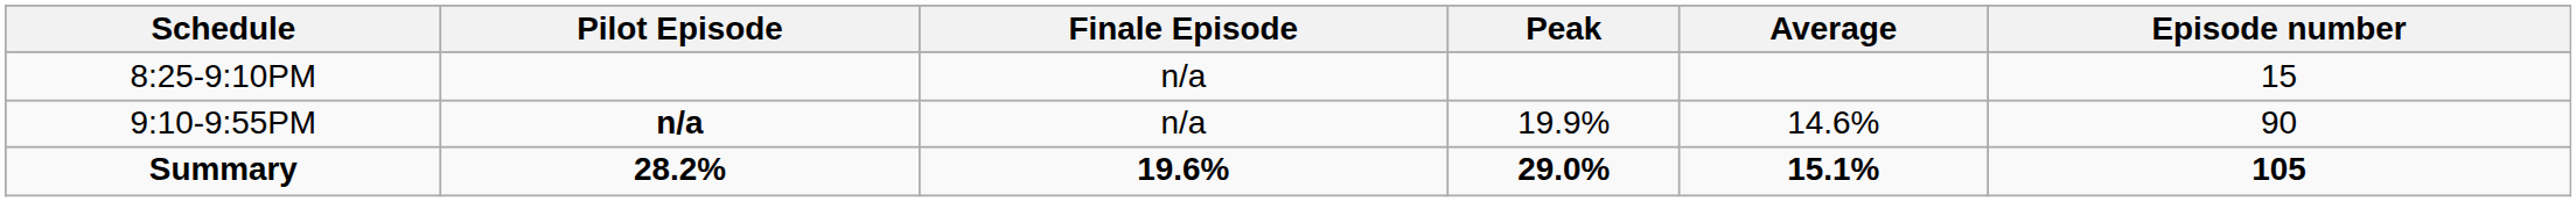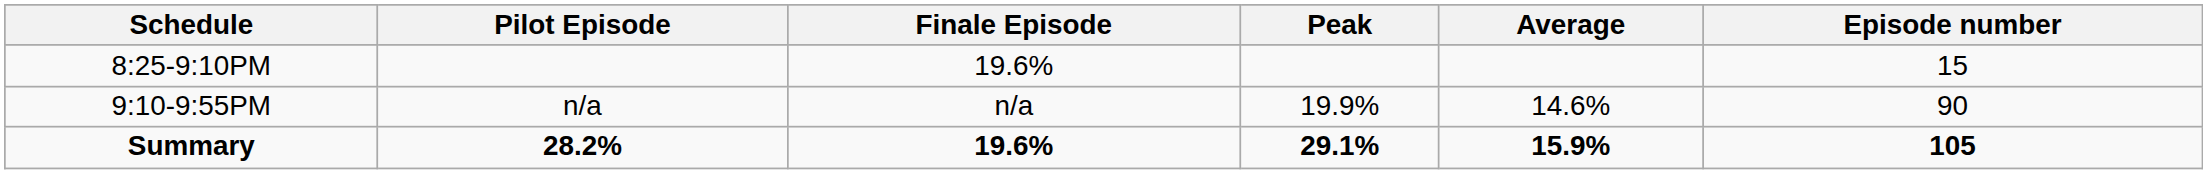8:25-9:10PM | Finale Episode: n/a -> 19.6%
9:10-9:55PM | Pilot Episode: bold -> normal
Summary | Peak: 29.0% -> 29.1%
Summary | Average: 15.1% -> 15.9%
